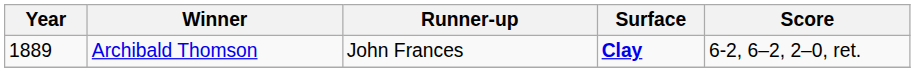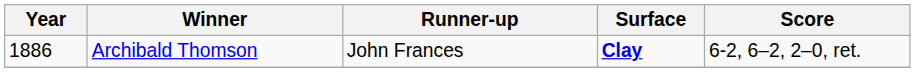Archibald Thomson | Year: 1889 -> 1886
